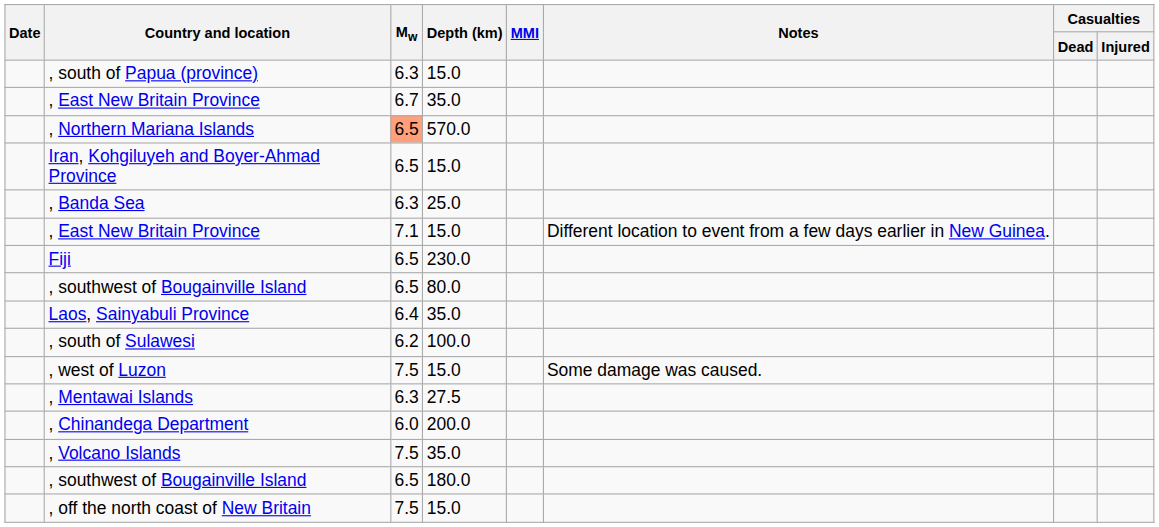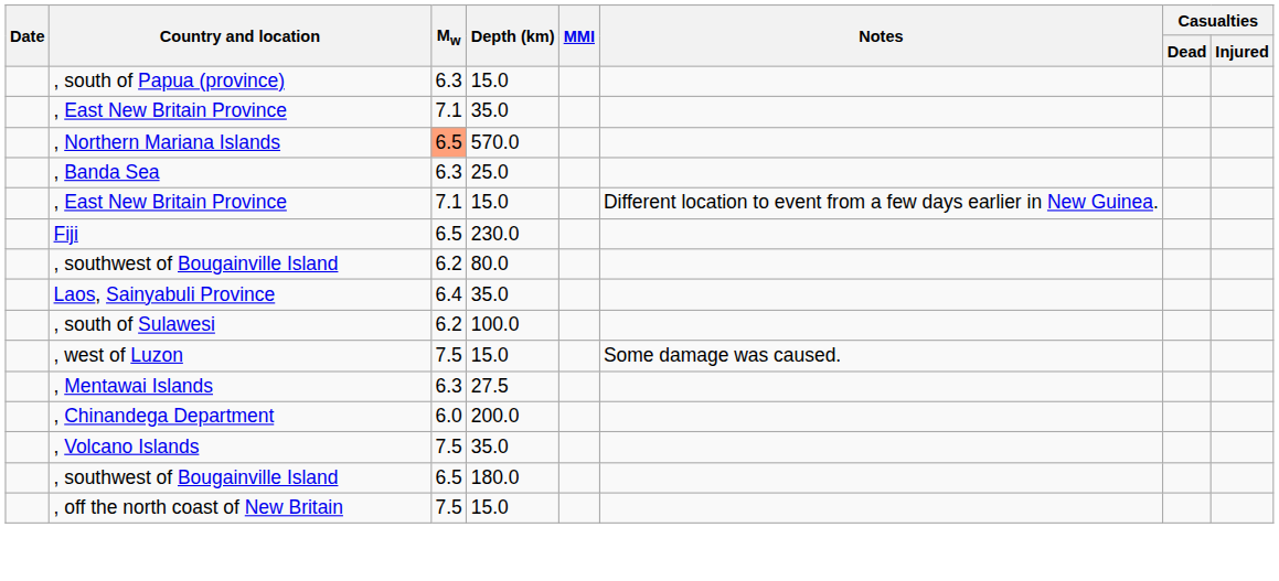, East New Britain Province / 35.0 | Mw: 6.7 -> 7.1
- row: Iran, Kohgiluyeh and Boyer-Ahmad Province | 6.5 | 15.0
, southwest of Bougainville Island / 80.0 | Mw: 6.5 -> 6.2
